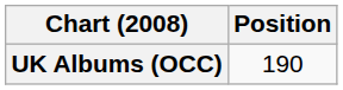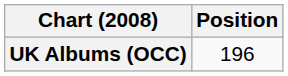UK Albums (OCC) | Position: 190 -> 196
